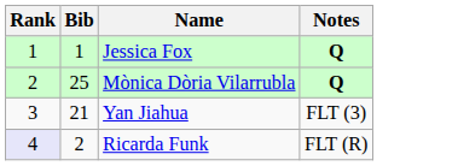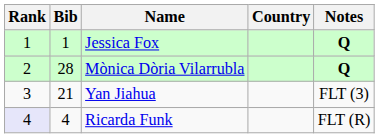+ column: Country
Mònica Dòria Vilarrubla | Bib: 25 -> 28
Ricarda Funk | Bib: 2 -> 4
